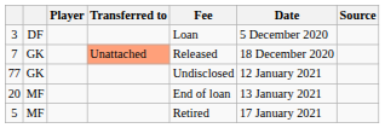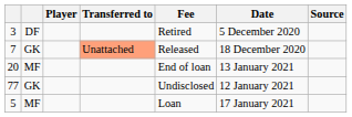3 | Fee: Loan -> Retired
rows swapped: 20 <-> 77
5 | Fee: Retired -> Loan
